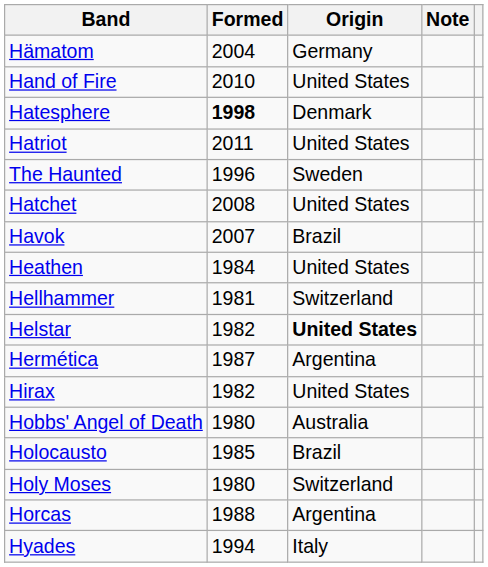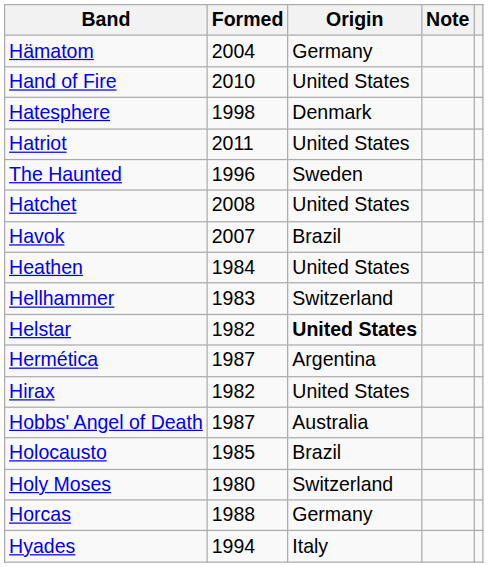Hatesphere | Formed: bold -> normal
Hellhammer | Formed: 1981 -> 1983
Hobbs' Angel of Death | Formed: 1980 -> 1987
Horcas | Origin: Argentina -> Germany
